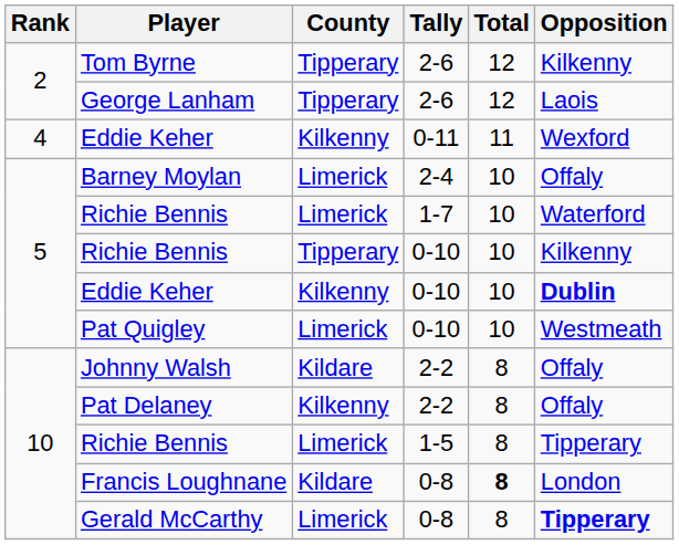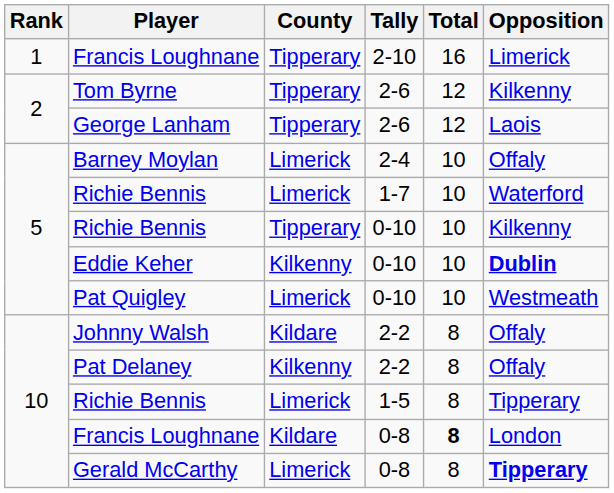+ row: 1 | Francis Loughnane | Tipperary | 2-10 | 16 | Limerick
- row: 4 | Eddie Keher | Kilkenny | 0-11 | 11 | Wexford
